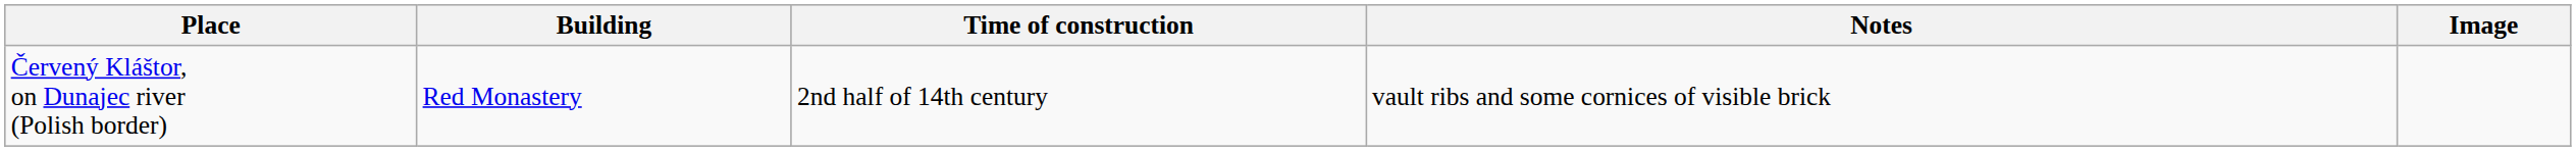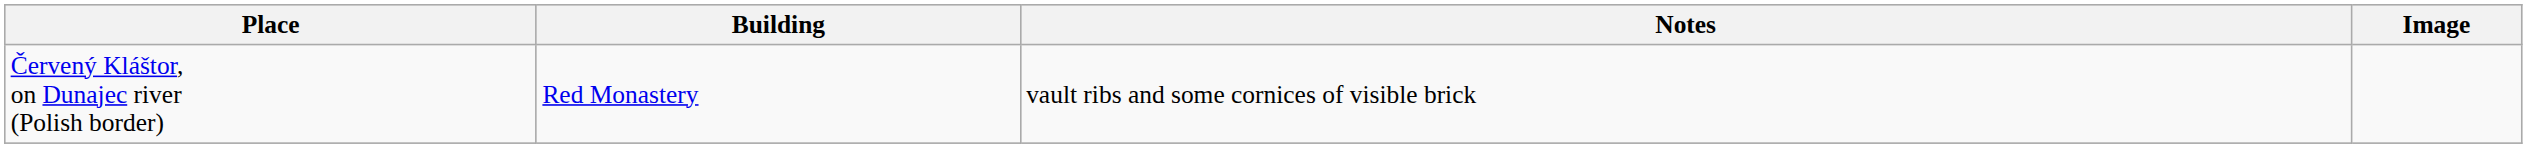- column: Time of construction | 2nd half of 14th century
